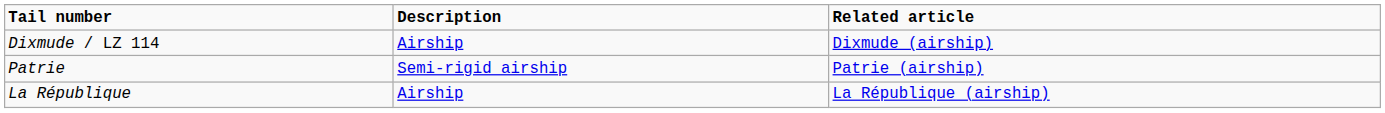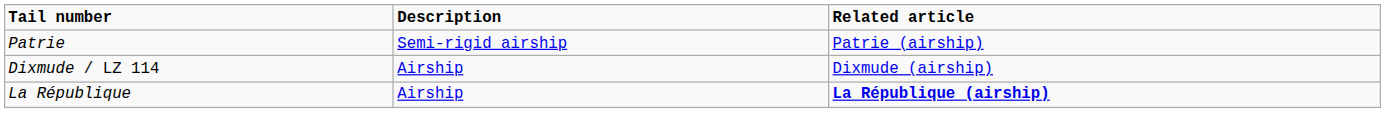rows swapped: Dixmude / LZ 114 <-> Patrie
La République | Related article: normal -> bold
